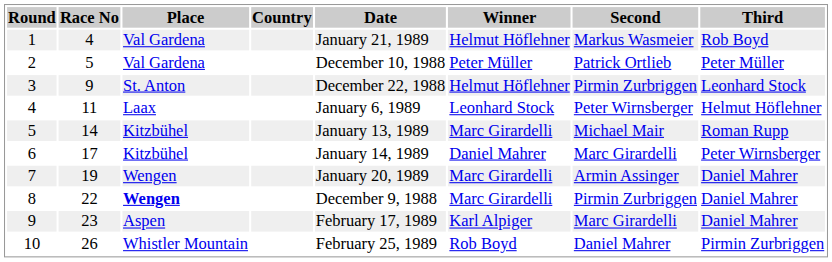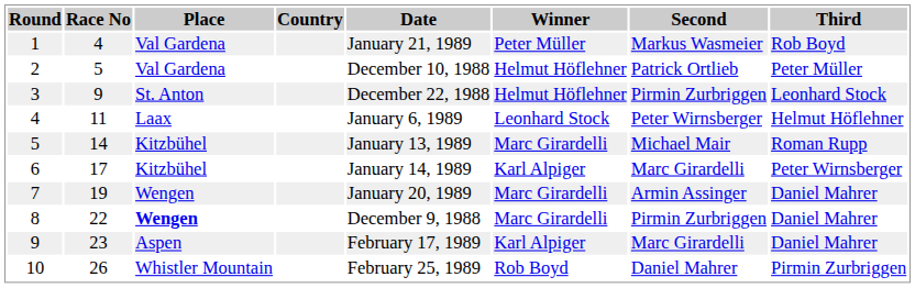1 | Winner: Helmut Höflehner -> Peter Müller
2 | Winner: Peter Müller -> Helmut Höflehner
6 | Winner: Daniel Mahrer -> Karl Alpiger
